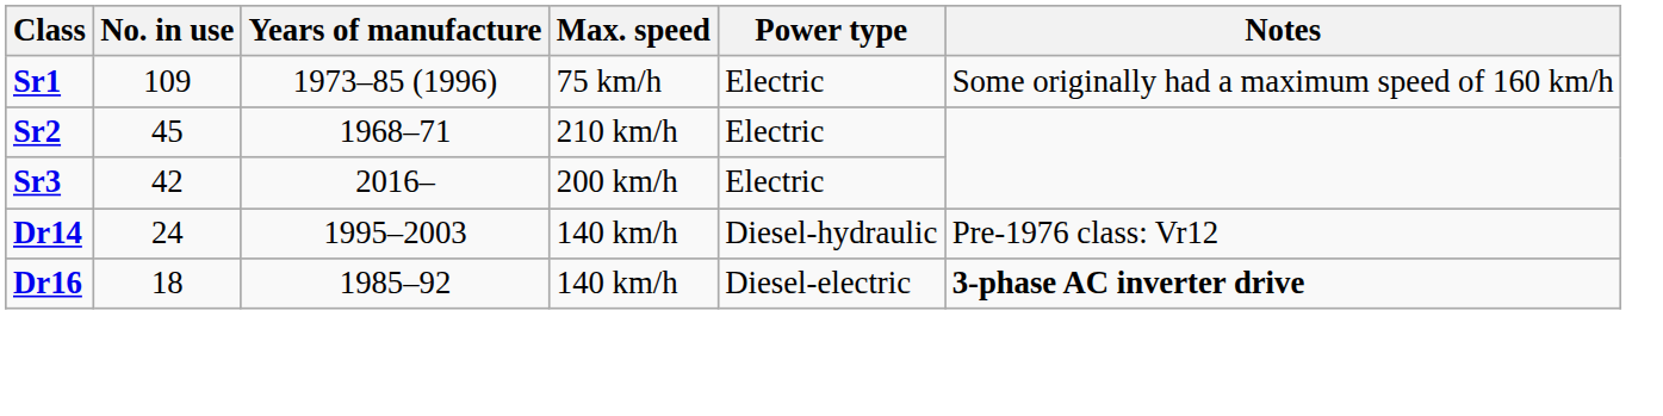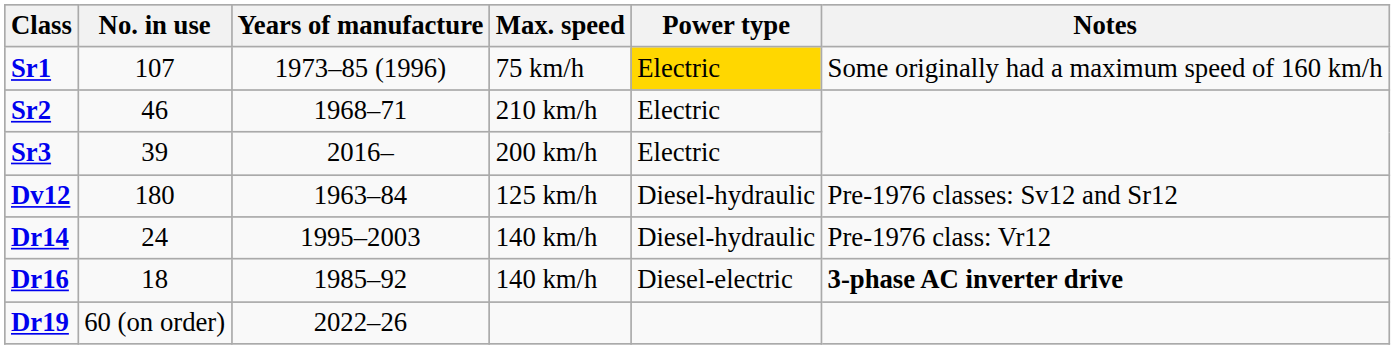Sr1 | No. in use: 109 -> 107
Sr1 | Power type: no background -> gold background
Sr2 | No. in use: 45 -> 46
Sr3 | No. in use: 42 -> 39
+ row: Dv12 | 180 | 1963–84 | 125 km/h | Diesel-hydraulic | Pre-1976 classes: Sv12 and Sr12
+ row: Dr19 | 60 (on order) | 2022–26
